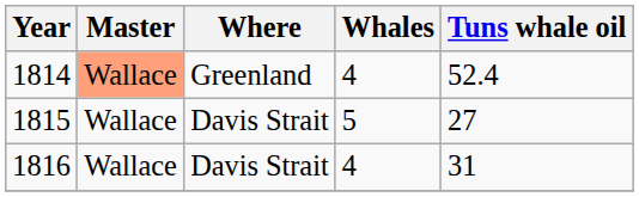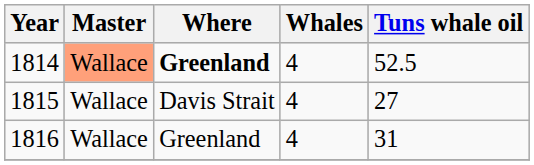1814 | Where: normal -> bold
1814 | Tuns whale oil: 52.4 -> 52.5
1815 | Whales: 5 -> 4
1816 | Where: Davis Strait -> Greenland
